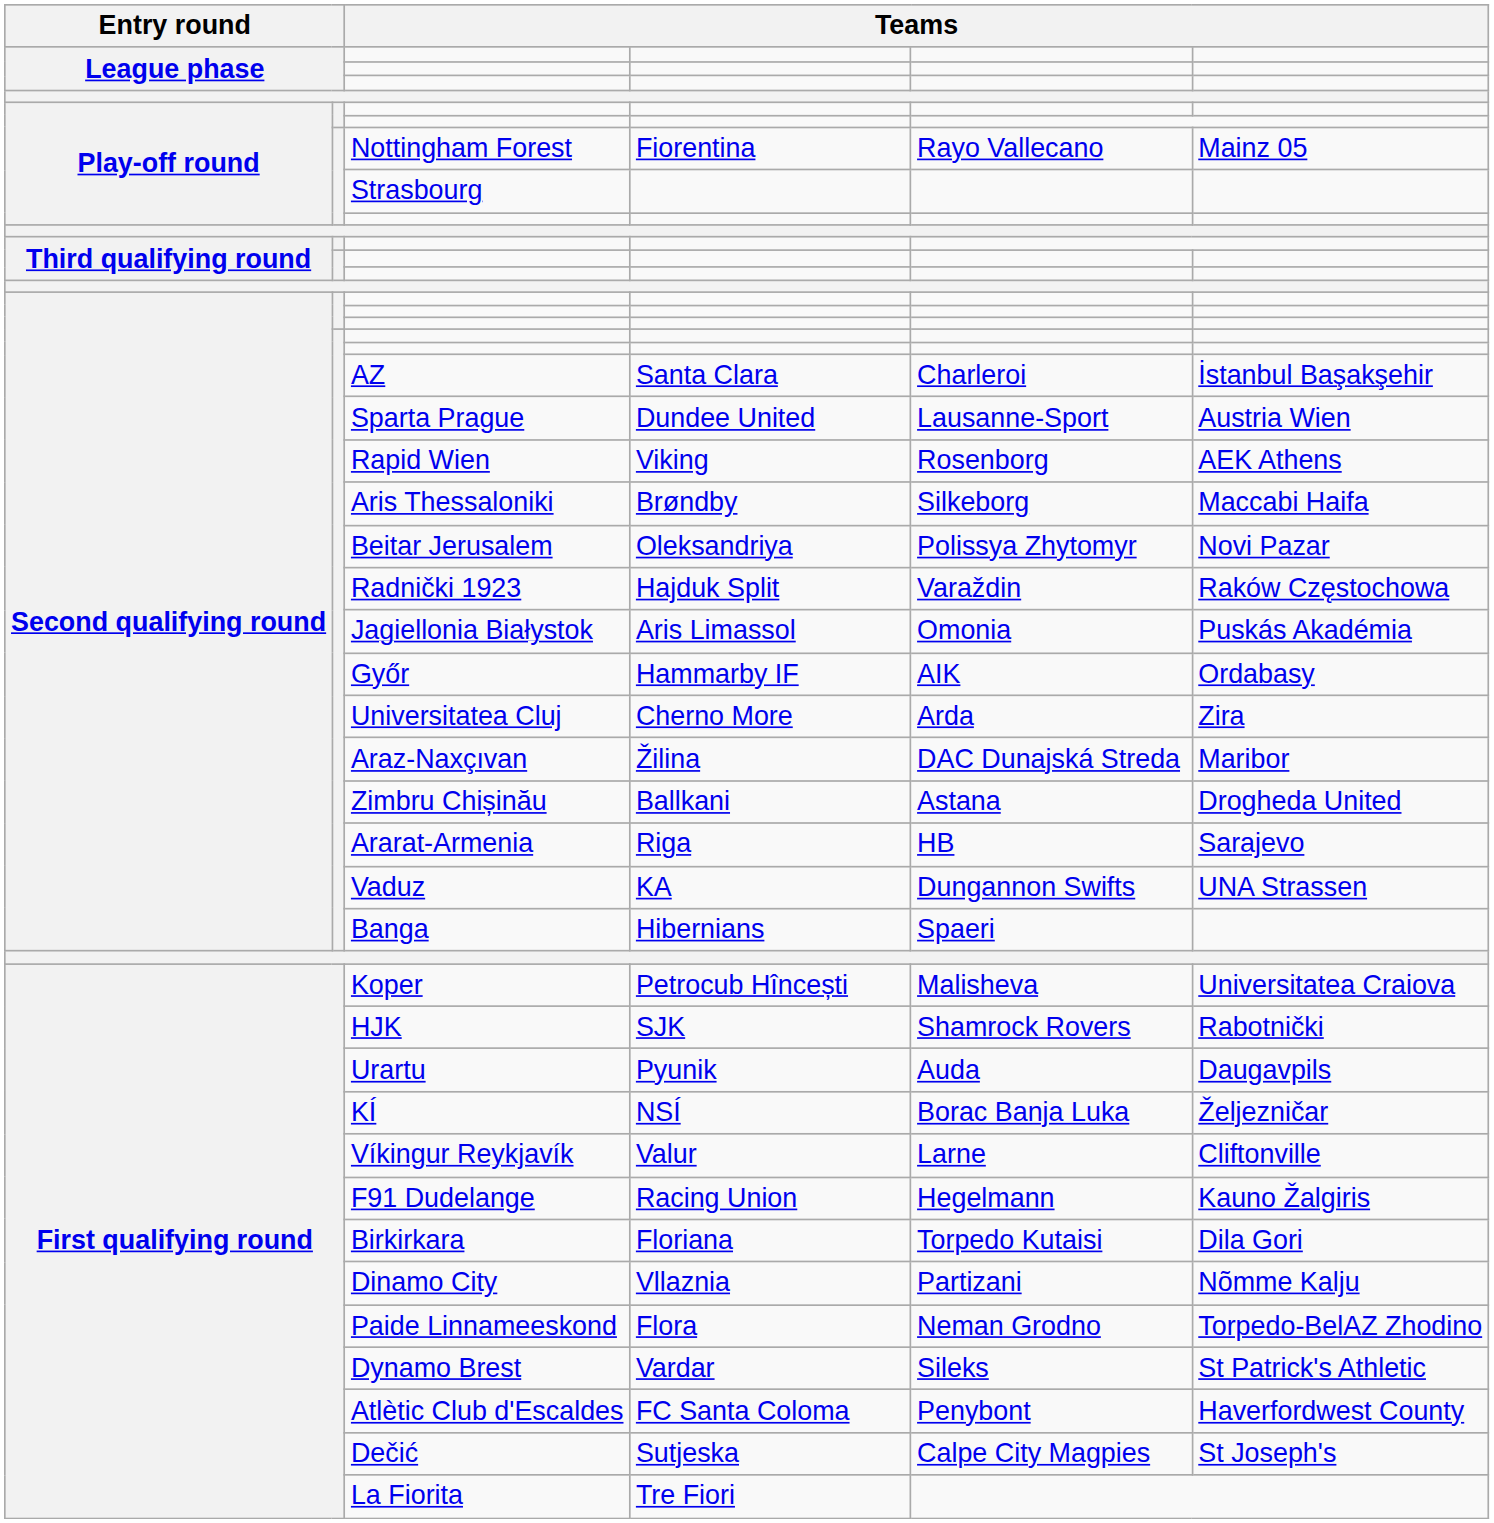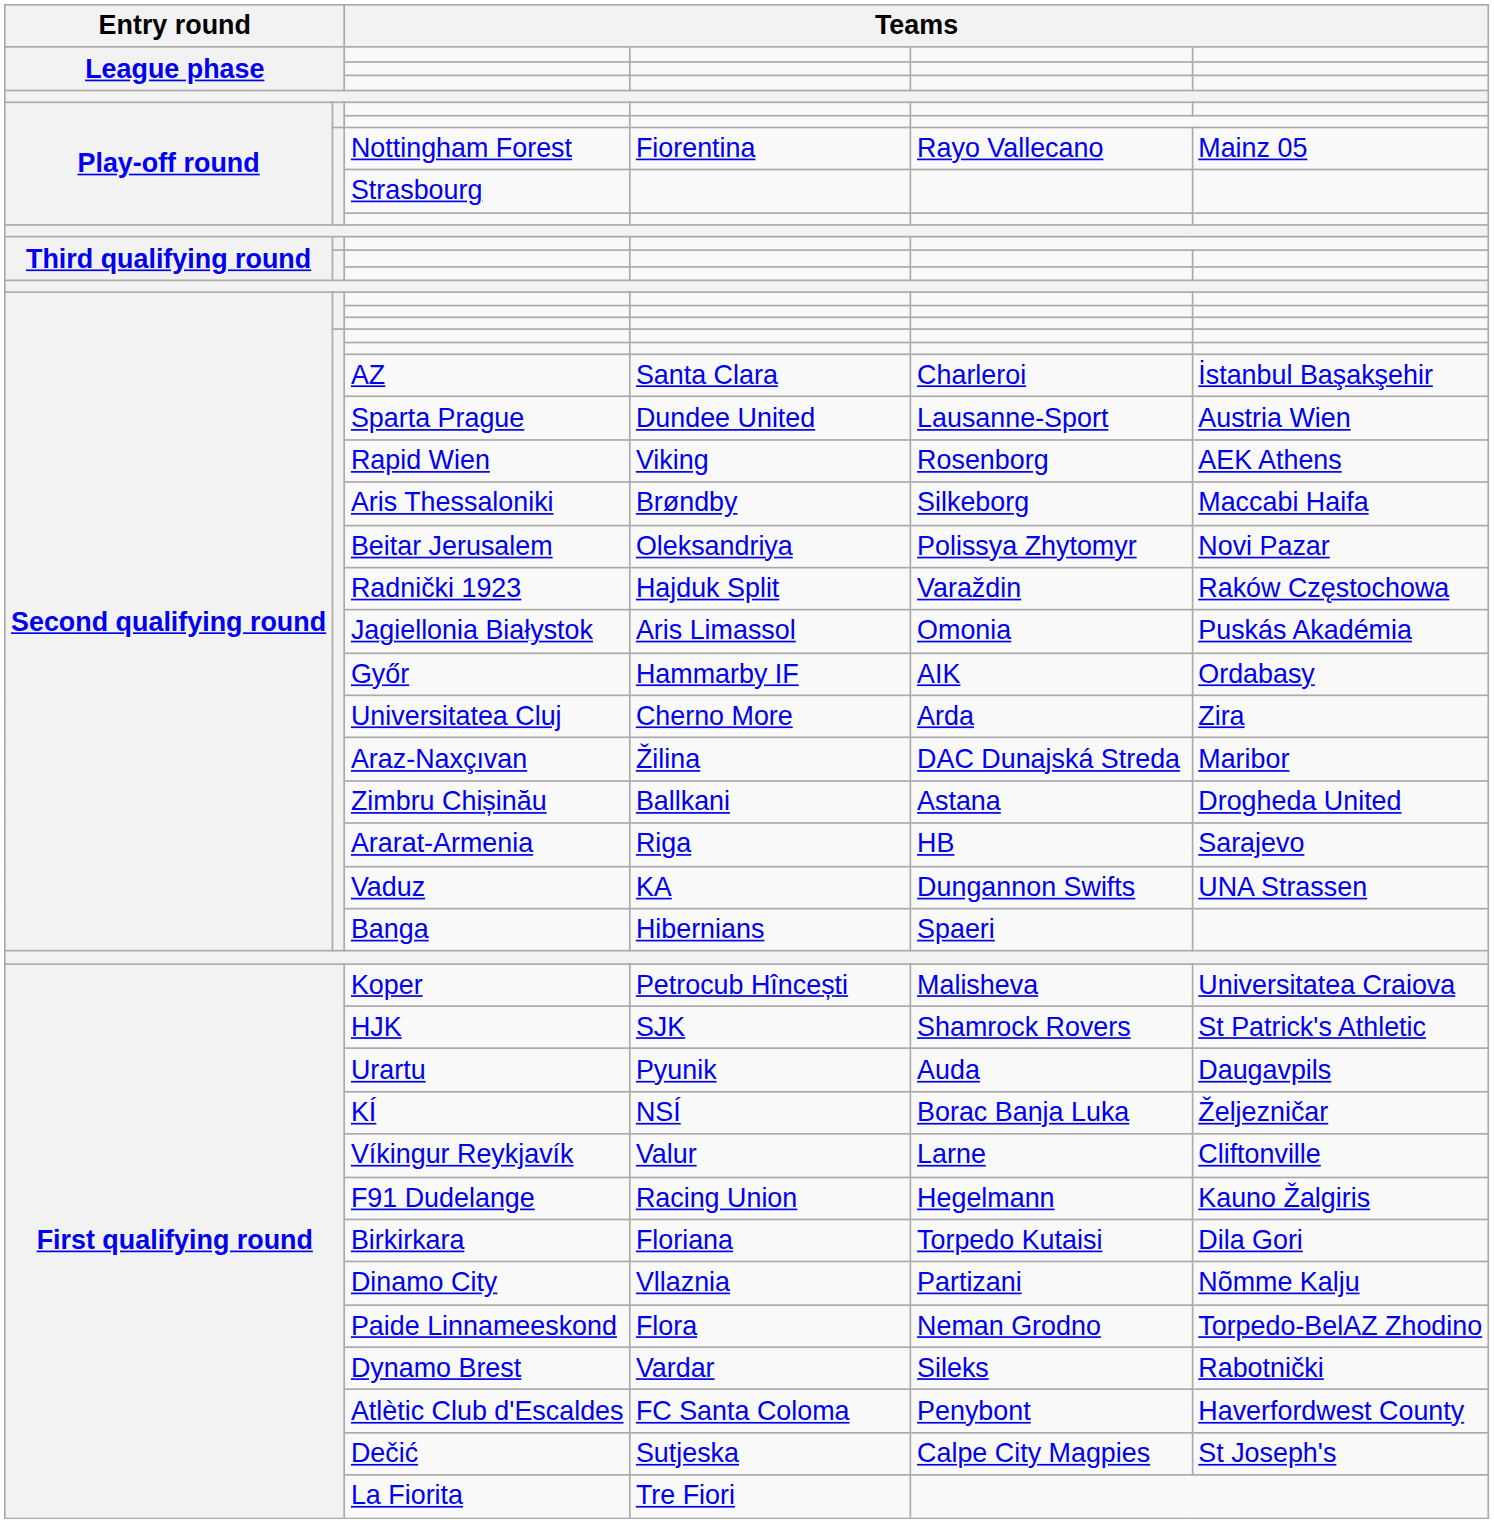HJK | column 6: Rabotnički -> St Patrick's Athletic
Dynamo Brest | column 6: St Patrick's Athletic -> Rabotnički
